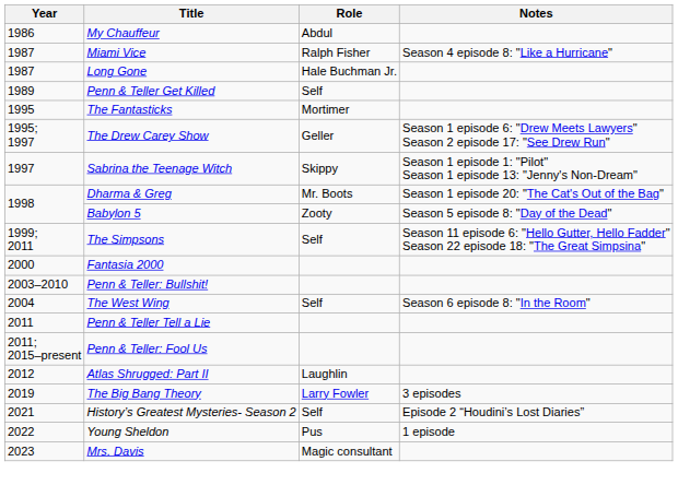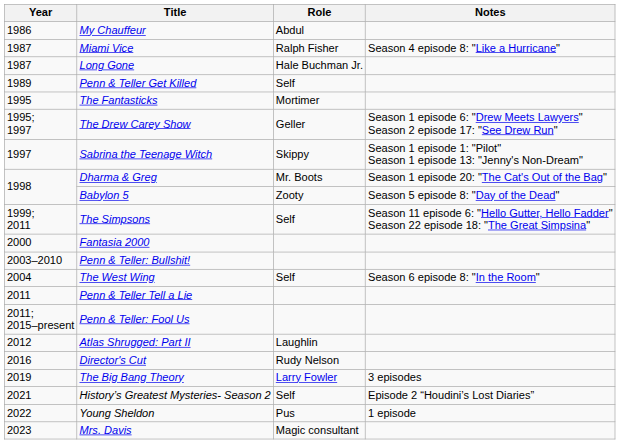+ row: 2016 | Director's Cut | Rudy Nelson
